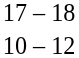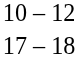rows swapped: 10 – 12 <-> 17 – 18
